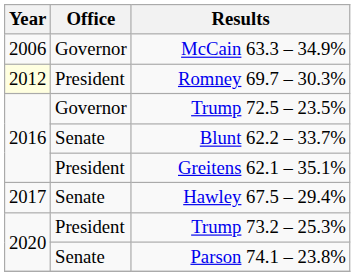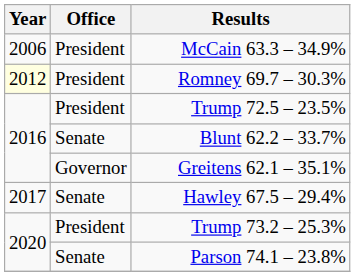McCain 63.3 – 34.9% | Office: Governor -> President
Trump 72.5 – 23.5% | Office: Governor -> President
Greitens 62.1 – 35.1% | Office: President -> Governor
